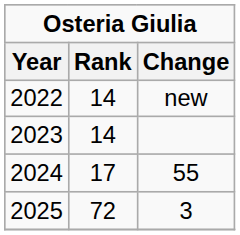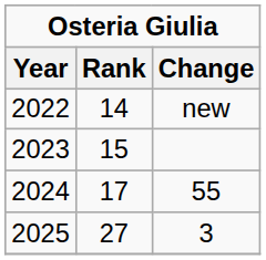2023 | Rank: 14 -> 15
2025 | Rank: 72 -> 27
